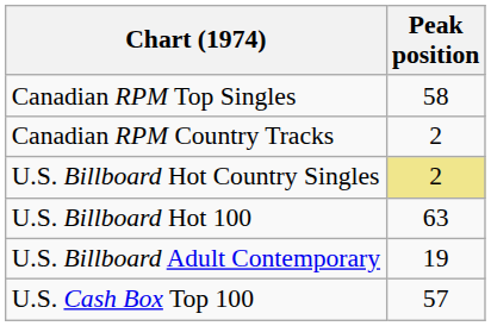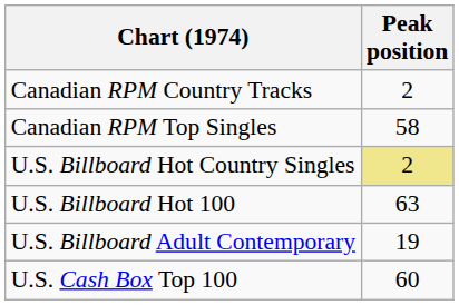rows swapped: Canadian RPM Country Tracks <-> Canadian RPM Top Singles
U.S. Cash Box Top 100 | Peak position: 57 -> 60
